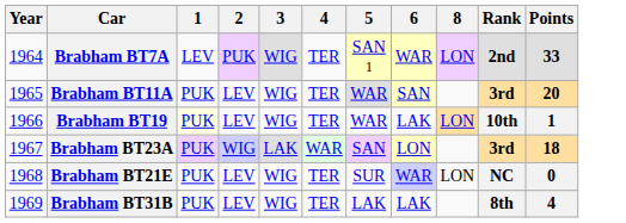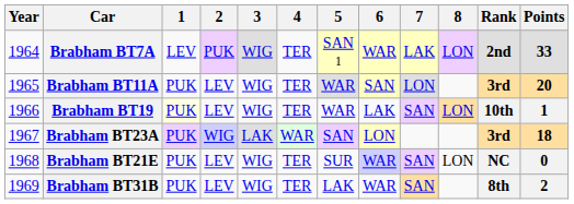+ column: 7 | LAK | LON | SAN | SAN | SAN
Brabham BT31B | 6: LAK -> WAR
Brabham BT31B | Points: 4 -> 2
